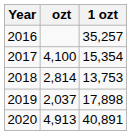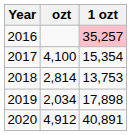2016 | 1 ozt: no background -> pink background
2019 | ozt: 2,037 -> 2,034
2020 | ozt: 4,913 -> 4,912
